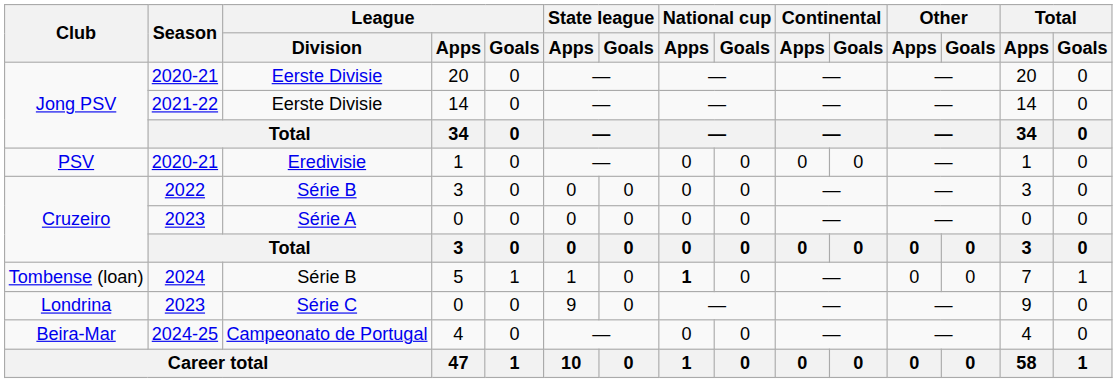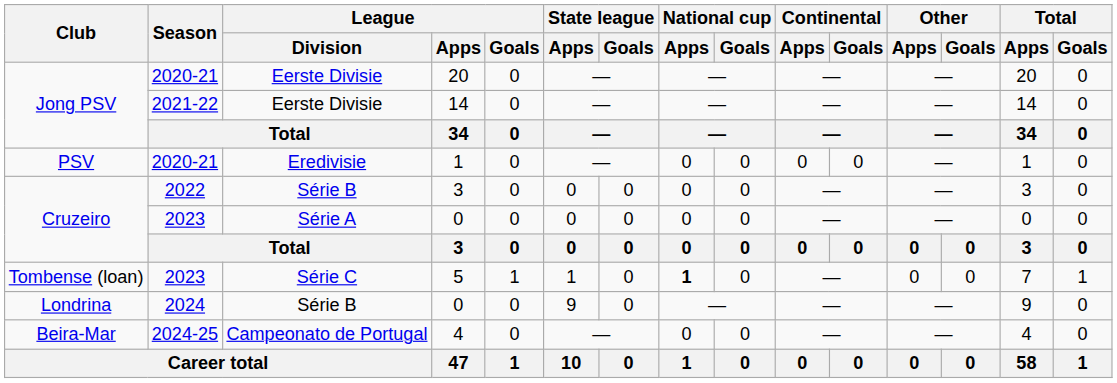5 | Season: 2024 -> 2023
5 | League / Division: Série B -> Série C
Londrina / 0 | Season: 2023 -> 2024
Londrina / 0 | League / Division: Série C -> Série B
